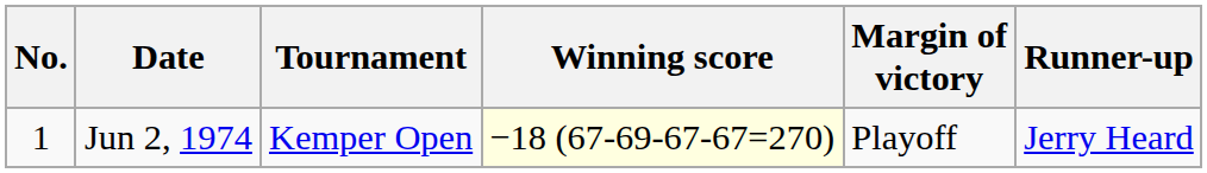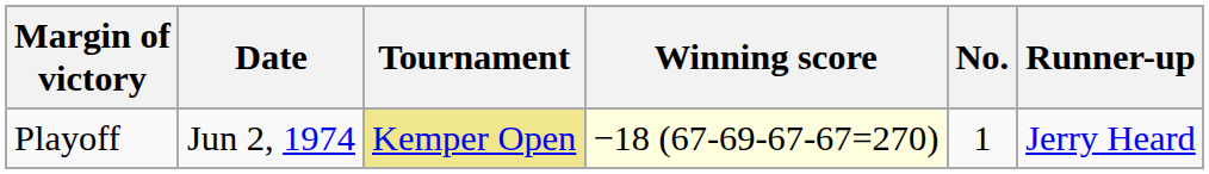columns swapped: No. <-> Margin of victory
Jun 2, 1974 | Tournament: no background -> khaki background
